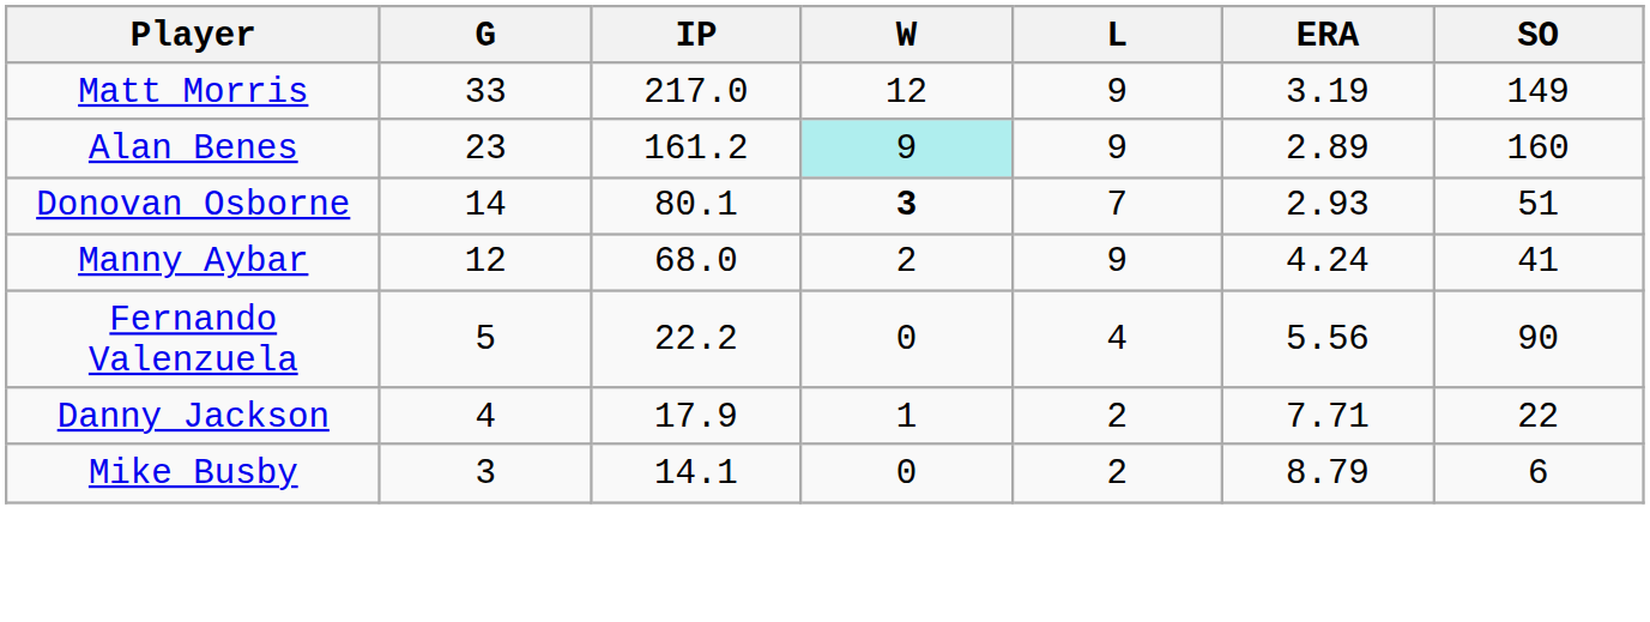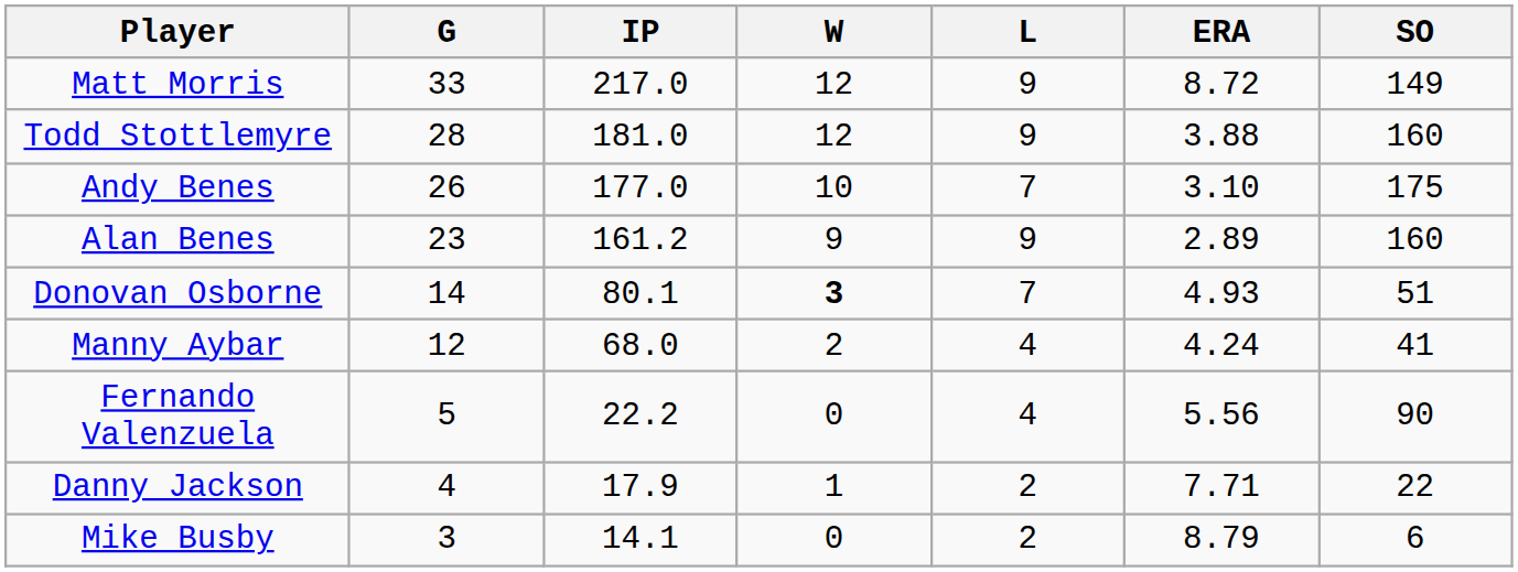Matt Morris | ERA: 3.19 -> 8.72
+ row: Todd Stottlemyre | 28 | 181.0 | 12 | 9 | 3.88 | 160
+ row: Andy Benes | 26 | 177.0 | 10 | 7 | 3.10 | 175
Alan Benes | W: paleturquoise background -> no background
Donovan Osborne | ERA: 2.93 -> 4.93
Manny Aybar | L: 9 -> 4
